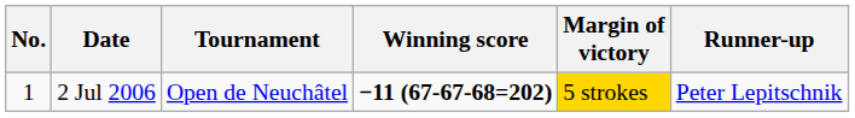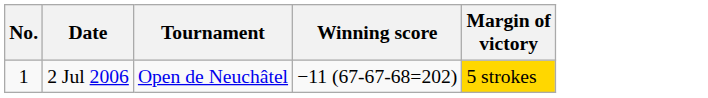- column: Runner-up | Peter Lepitschnik
2 Jul 2006 | Winning score: bold -> normal
